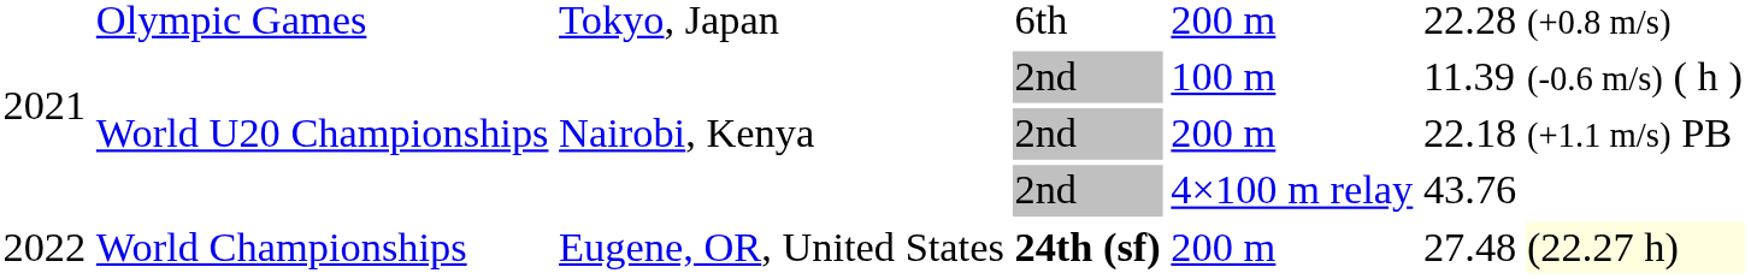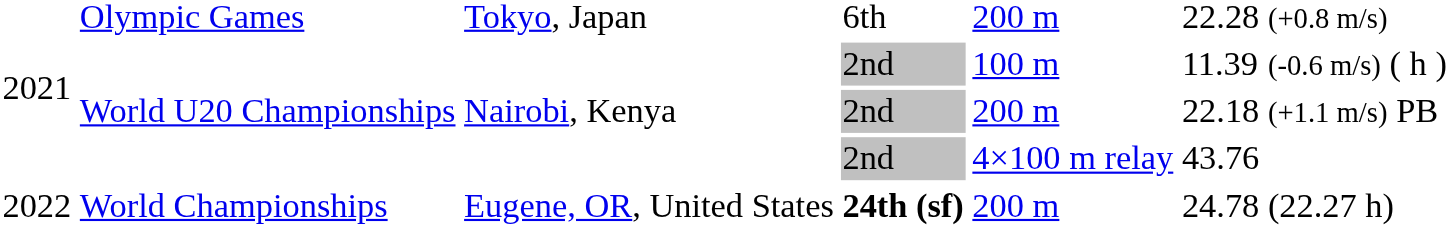2022 | column 6: 27.48 -> 24.78
2022 | column 7: lightyellow background -> no background
